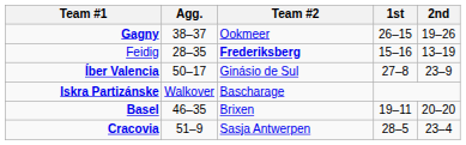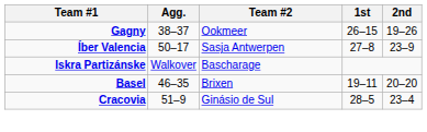- row: Feidig | 28–35 | Frederiksberg | 15–16 | 13–19
Íber Valencia | Team #2: Ginásio de Sul -> Sasja Antwerpen
Cracovia | Team #2: Sasja Antwerpen -> Ginásio de Sul
